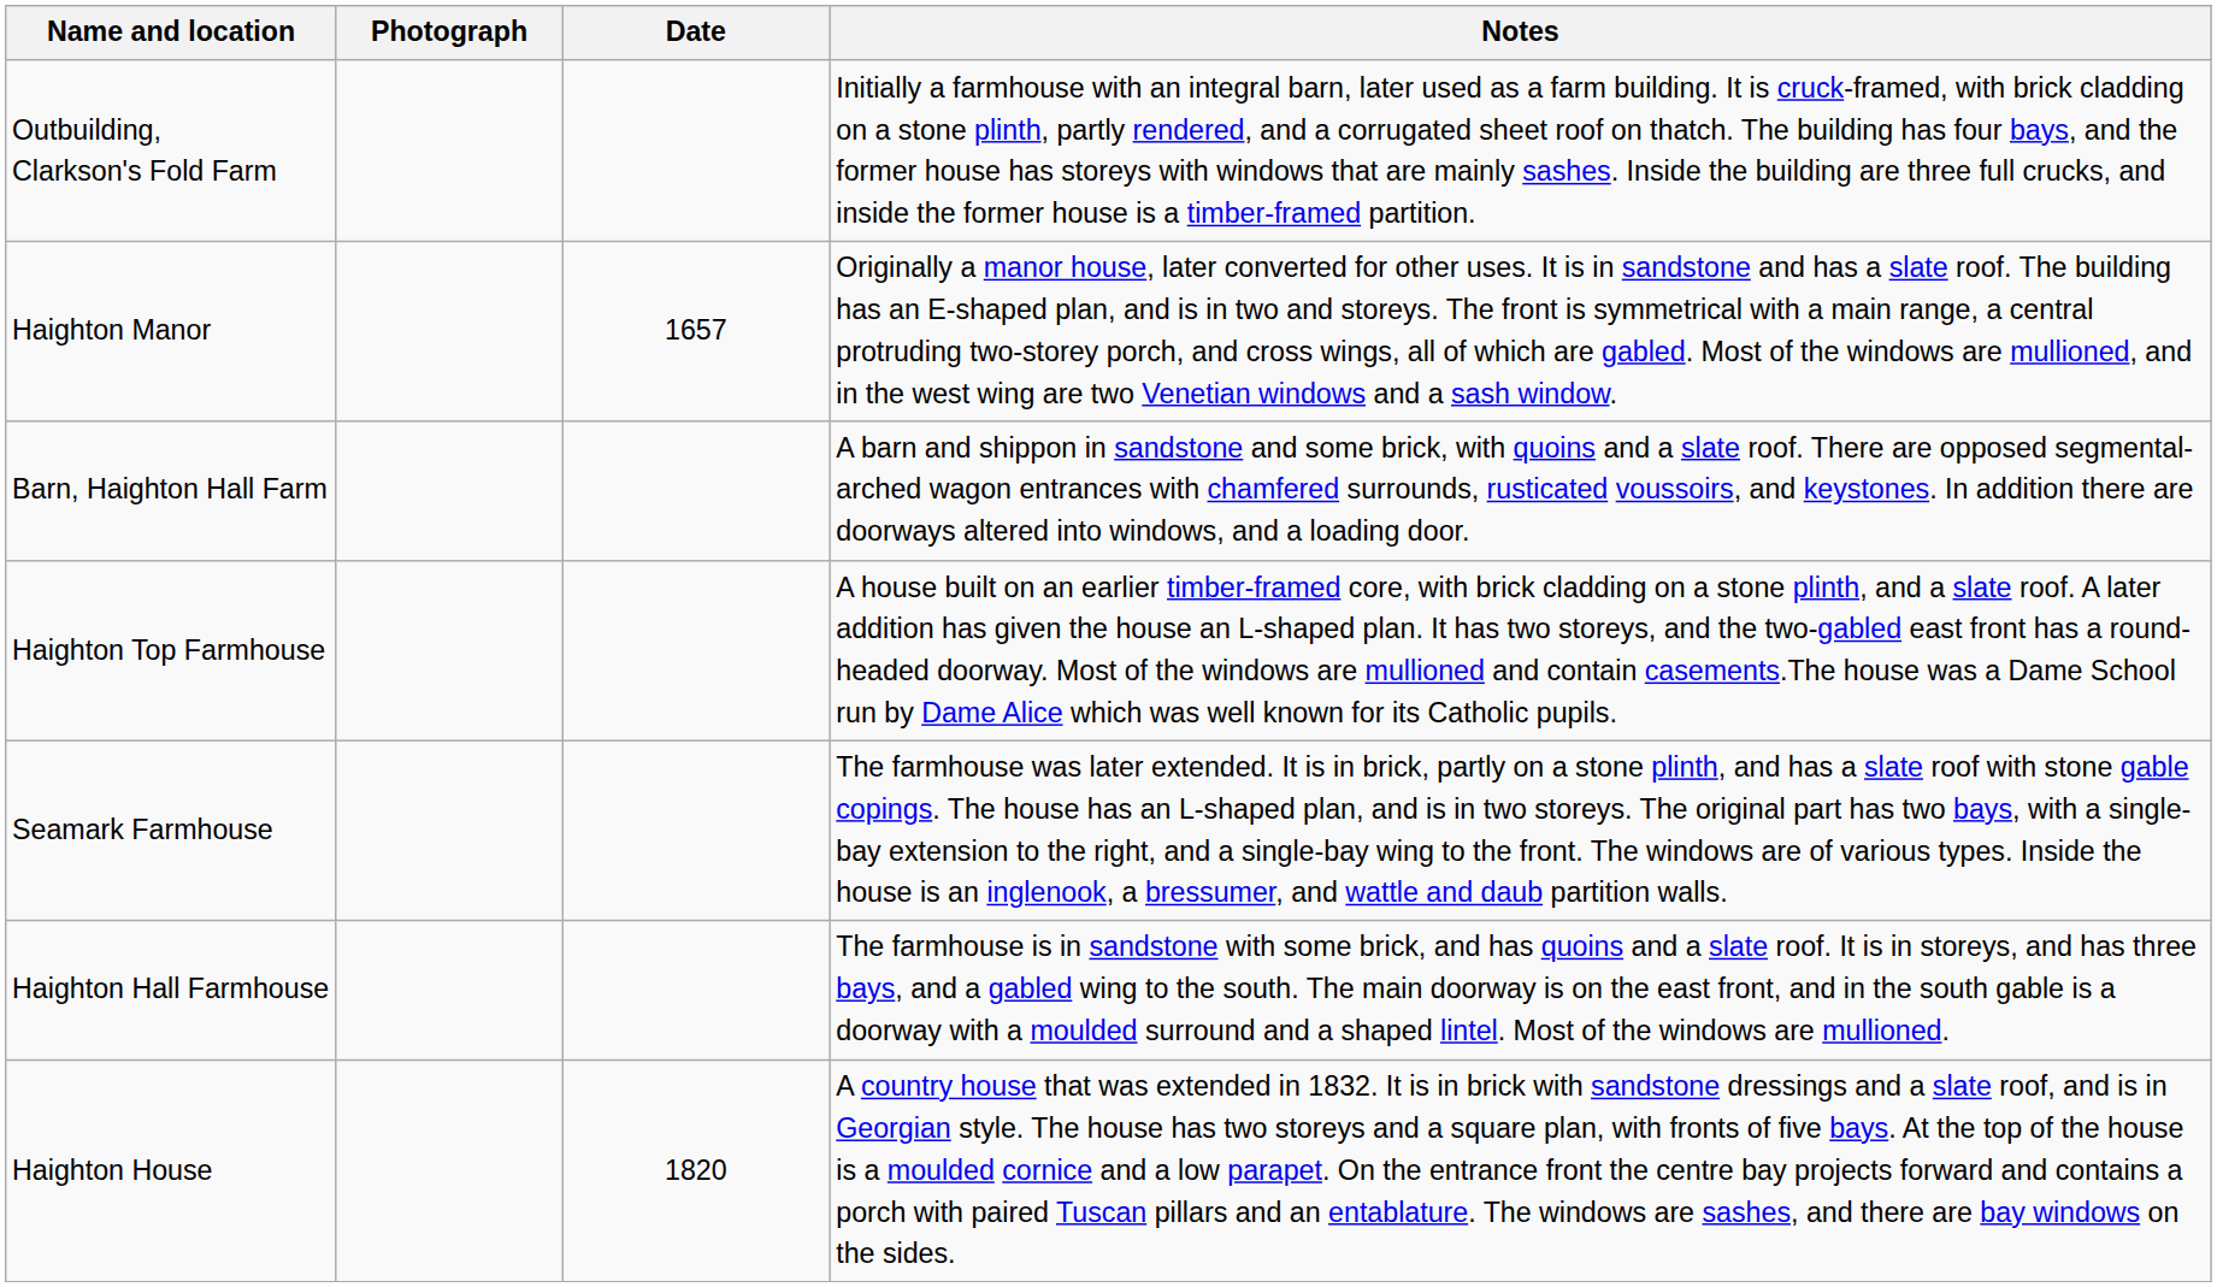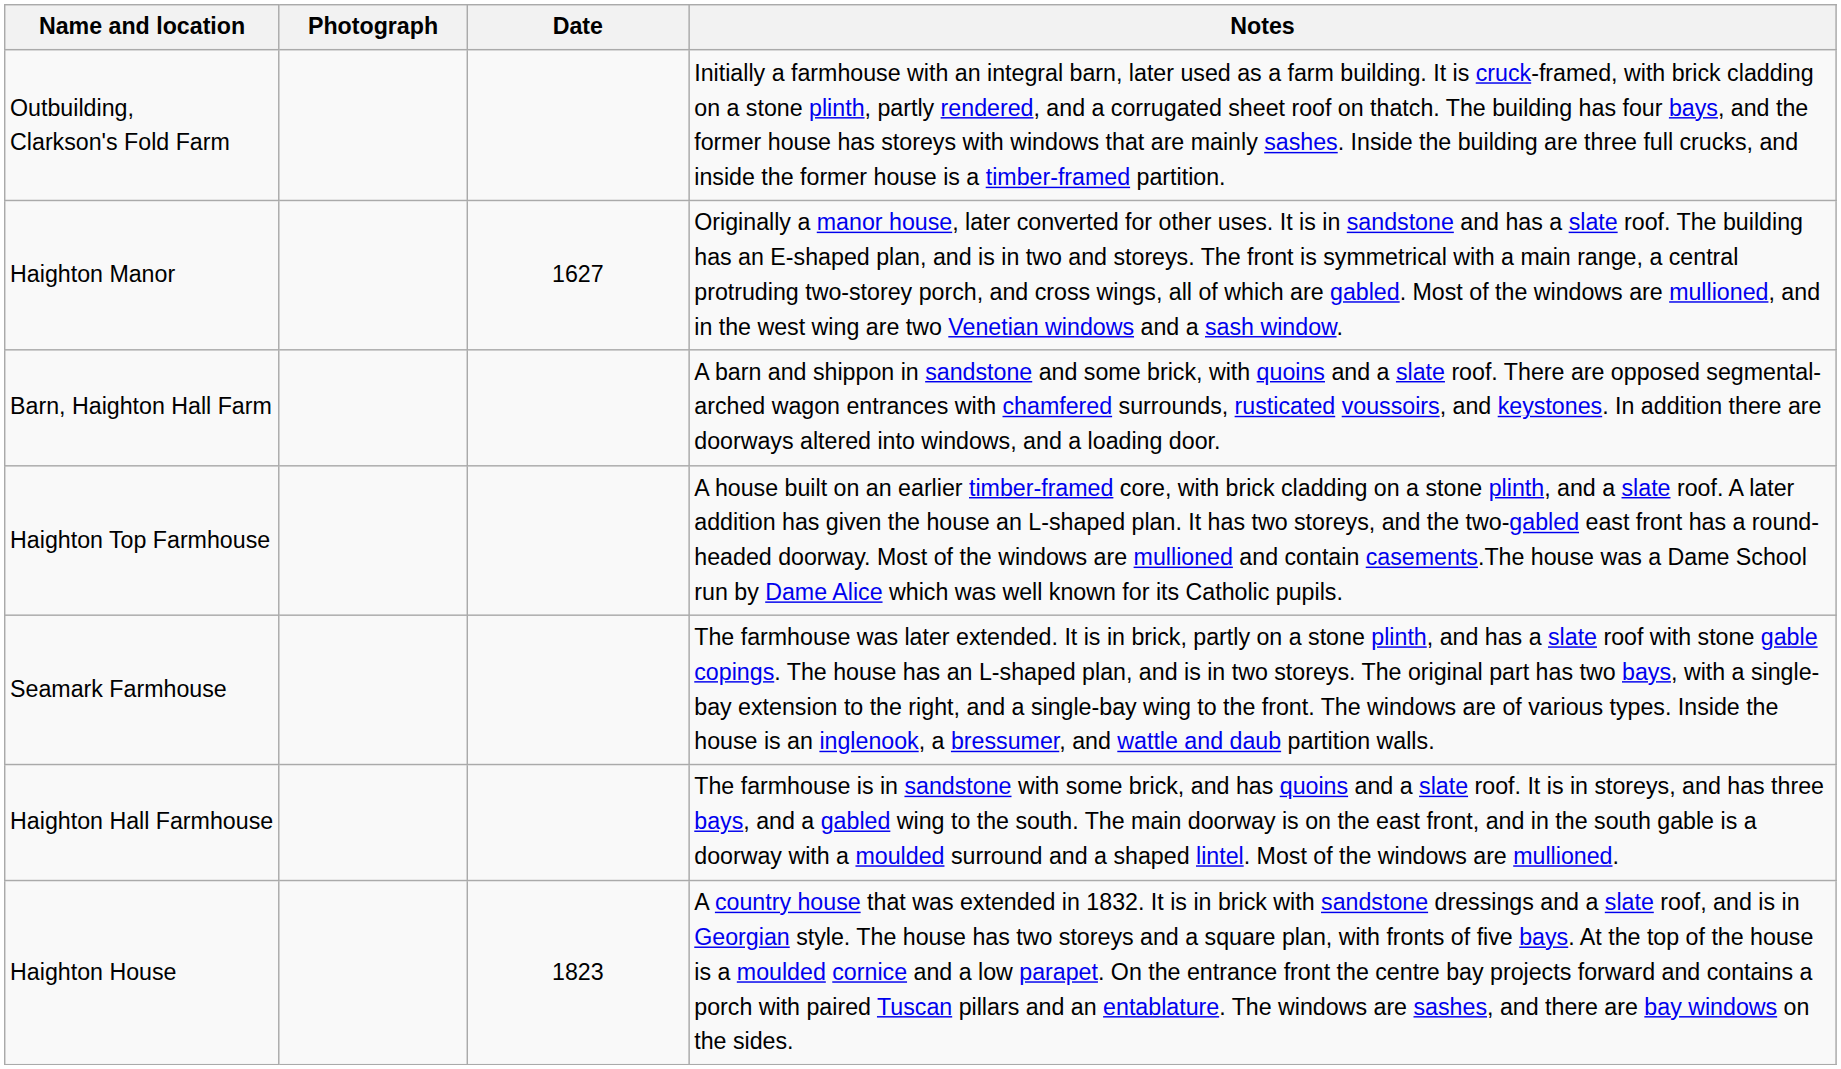Haighton Manor | Date: 1657 -> 1627
Haighton House | Date: 1820 -> 1823
